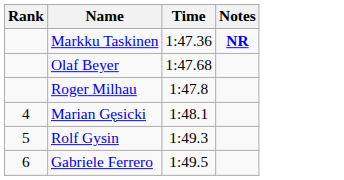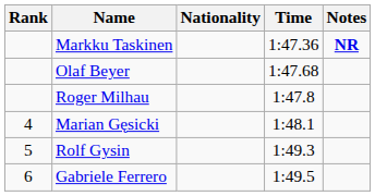+ column: Nationality
